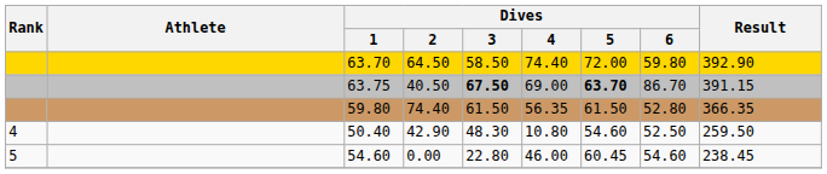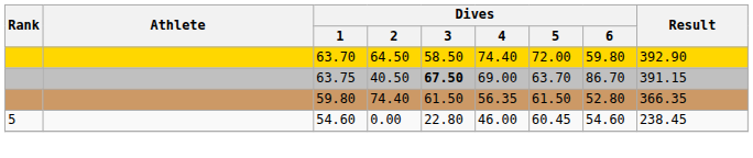63.75 | Dives / 5: bold -> normal
- row: 4 | 50.40 | 42.90 | 48.30 | 10.80 | 54.60 | 52.50 | 259.50
